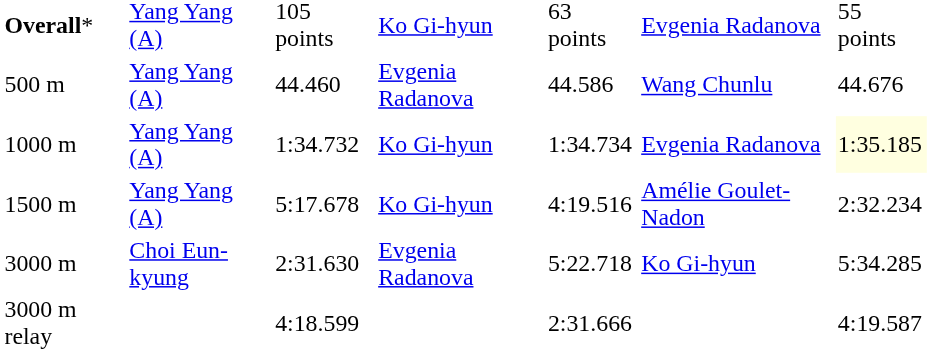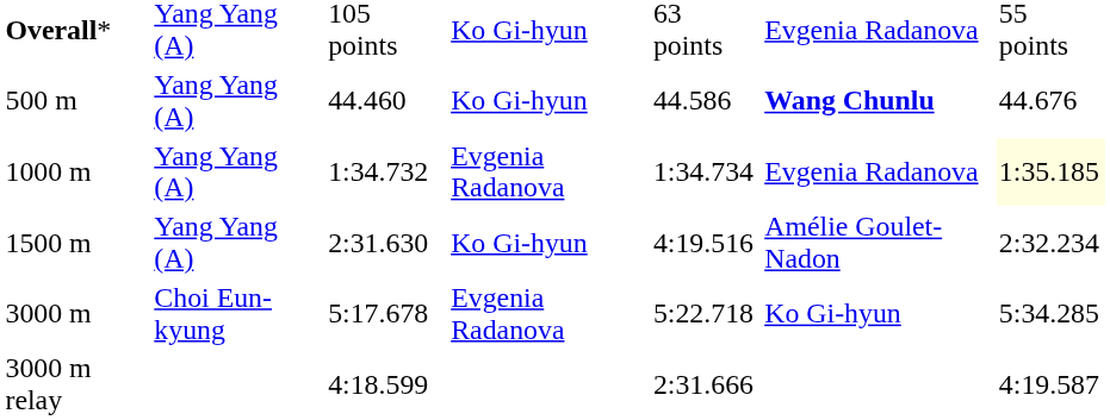500 m | column 4: Evgenia Radanova -> Ko Gi-hyun
500 m | column 6: normal -> bold
1000 m | column 4: Ko Gi-hyun -> Evgenia Radanova
1500 m | column 3: 5:17.678 -> 2:31.630
3000 m | column 3: 2:31.630 -> 5:17.678
